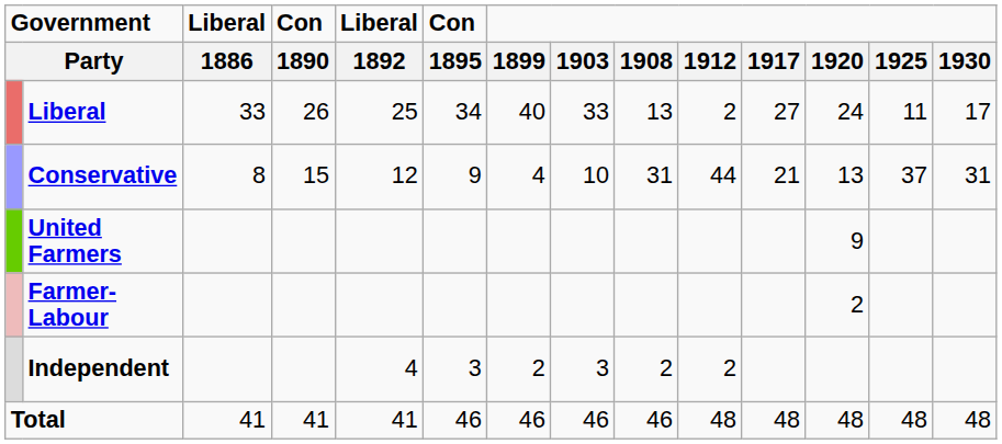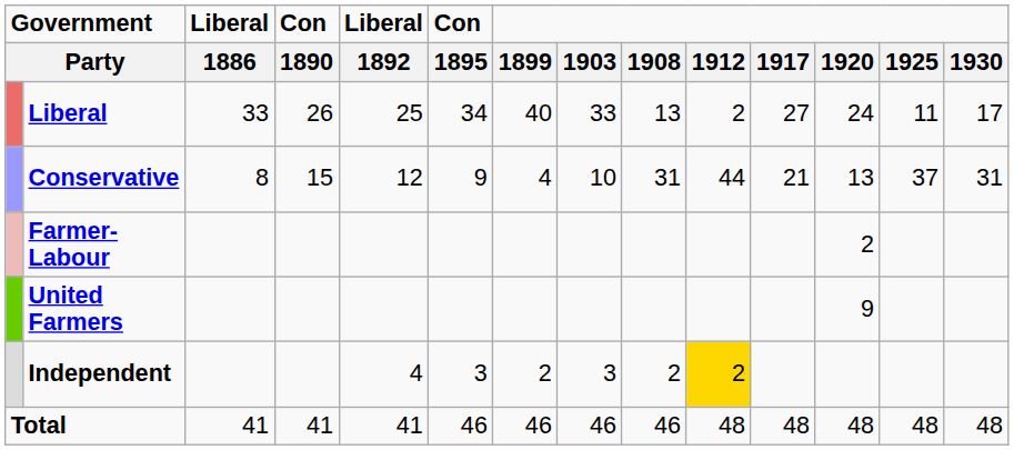rows swapped: United Farmers <-> Farmer-Labour
Independent | 1912: no background -> gold background
